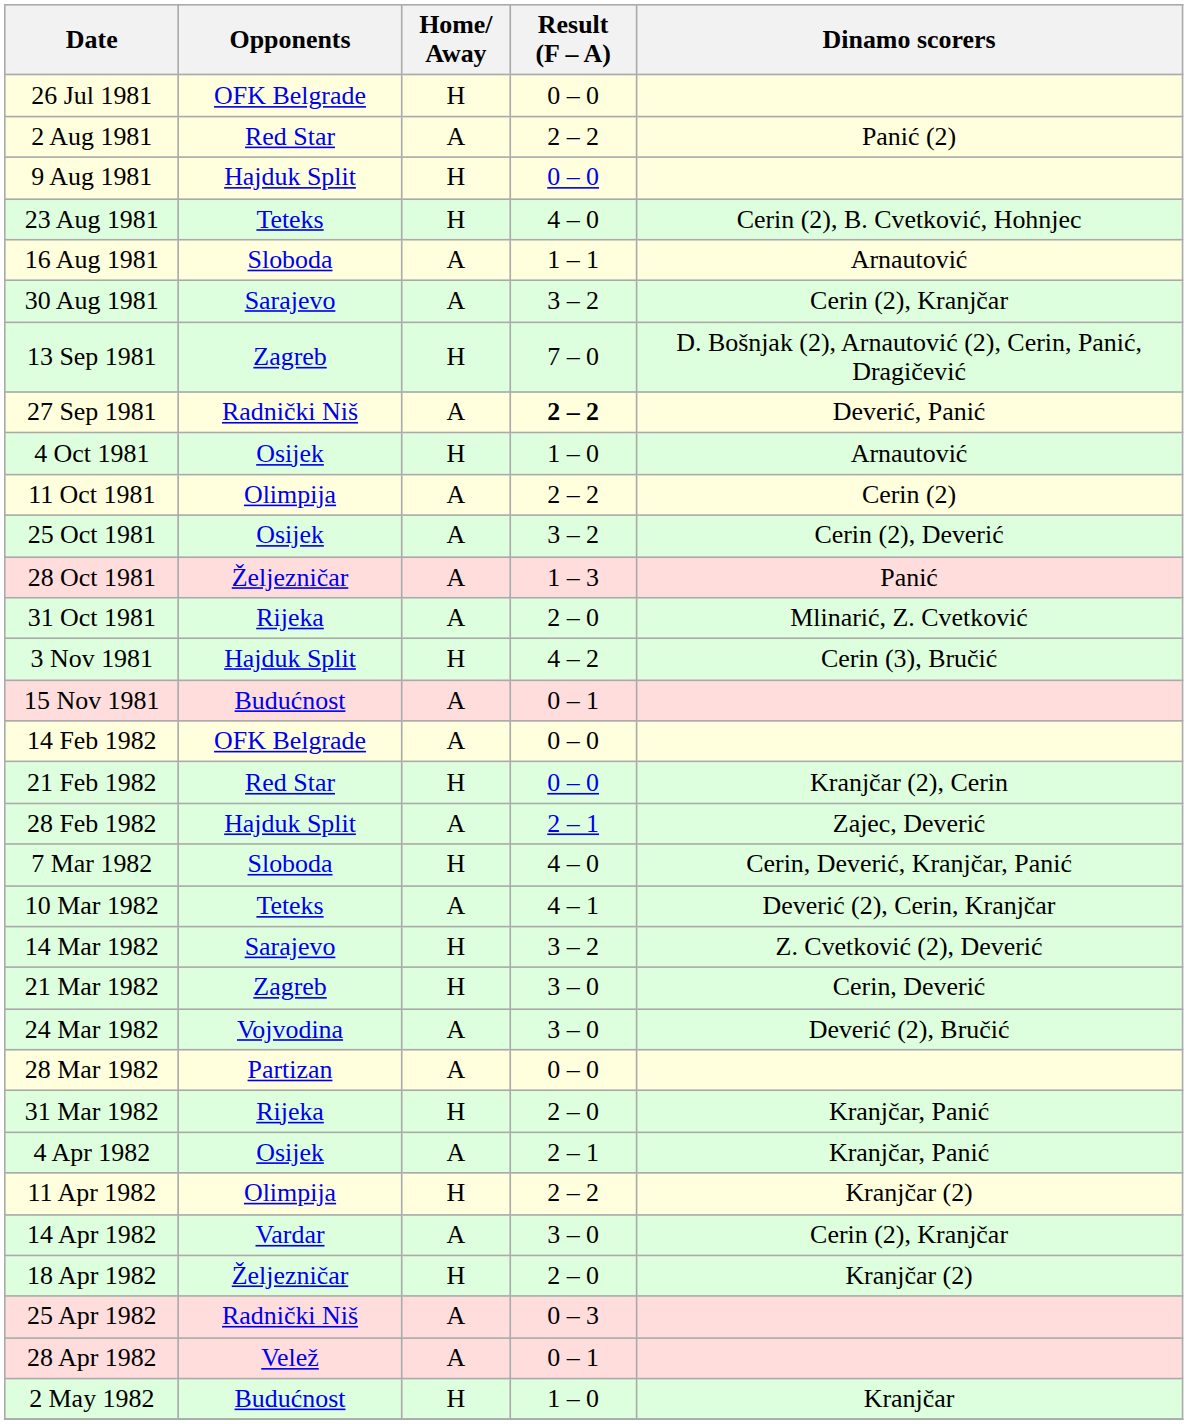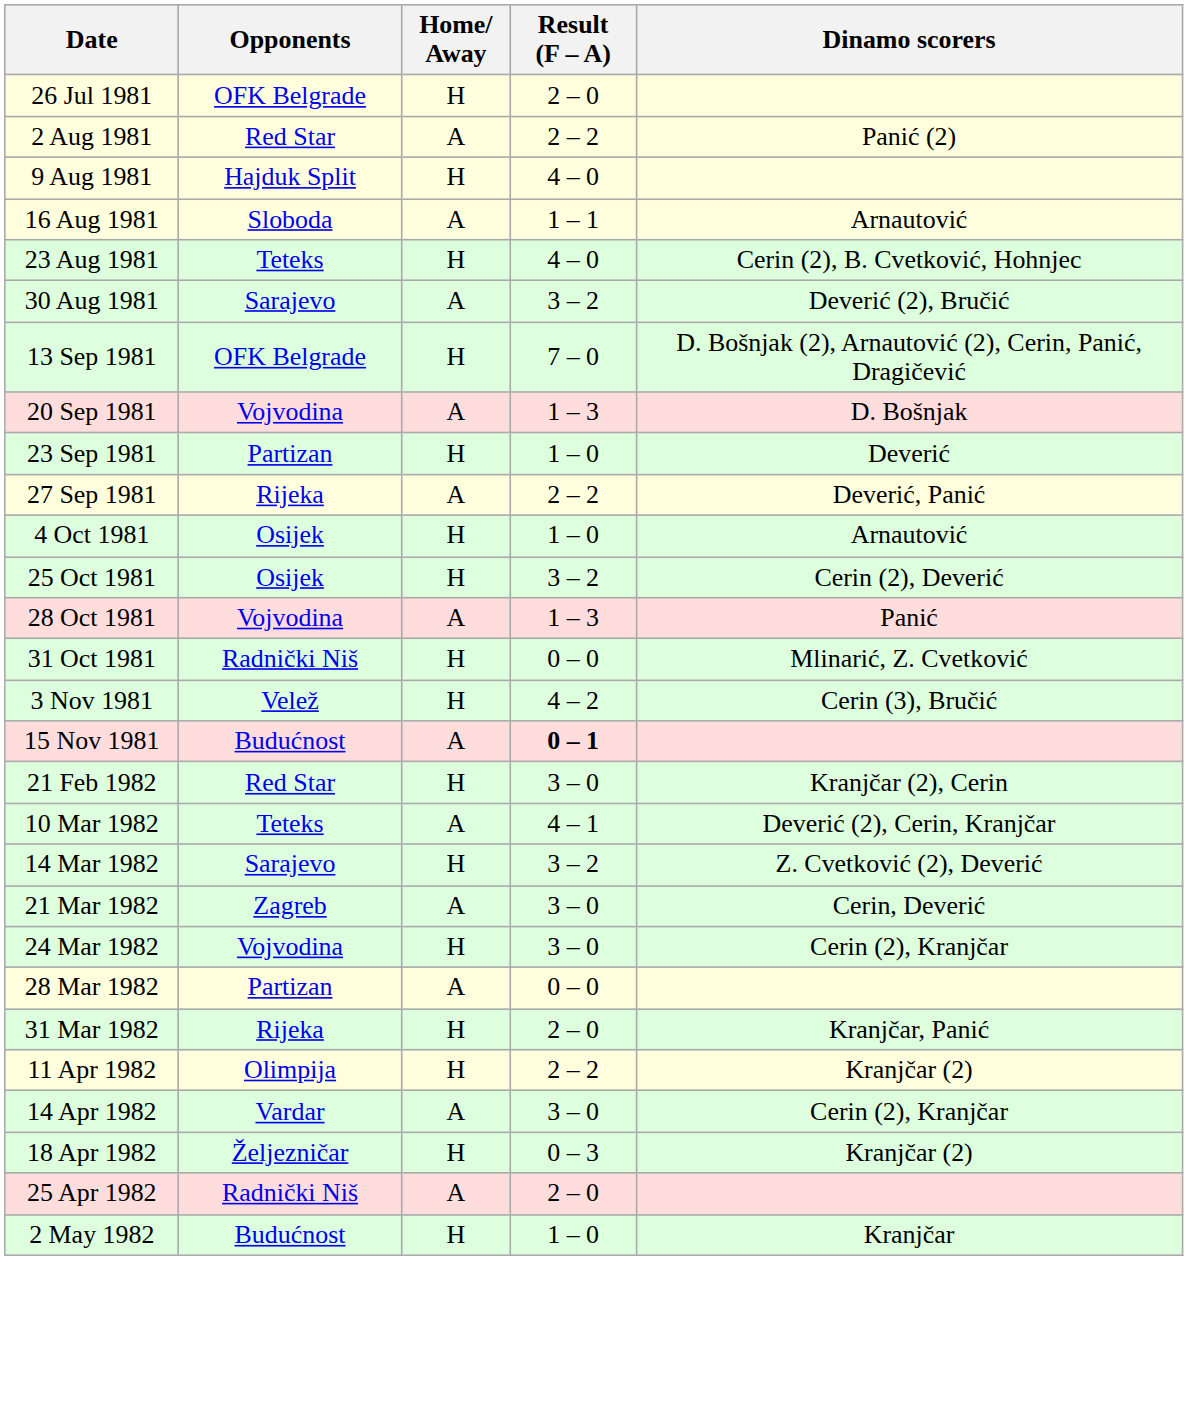26 Jul 1981 | Result (F – A): 0 – 0 -> 2 – 0
9 Aug 1981 | Result (F – A): 0 – 0 -> 4 – 0
rows swapped: 16 Aug 1981 <-> 23 Aug 1981
30 Aug 1981 | Dinamo scorers: Cerin (2), Kranjčar -> Deverić (2), Bručić
13 Sep 1981 | Opponents: Zagreb -> OFK Belgrade
+ row: 20 Sep 1981 | Vojvodina | A | 1 – 3 | D. Bošnjak
+ row: 23 Sep 1981 | Partizan | H | 1 – 0 | Deverić
27 Sep 1981 | Opponents: Radnički Niš -> Rijeka
27 Sep 1981 | Result (F – A): bold -> normal
- row: 11 Oct 1981 | Olimpija | A | 2 – 2 | Cerin (2)
25 Oct 1981 | Home/ Away: A -> H
28 Oct 1981 | Opponents: Željezničar -> Vojvodina
31 Oct 1981 | Opponents: Rijeka -> Radnički Niš
31 Oct 1981 | Home/ Away: A -> H
31 Oct 1981 | Result (F – A): 2 – 0 -> 0 – 0
3 Nov 1981 | Opponents: Hajduk Split -> Velež
15 Nov 1981 | Result (F – A): normal -> bold
- row: 14 Feb 1982 | OFK Belgrade | A | 0 – 0
21 Feb 1982 | Result (F – A): 0 – 0 -> 3 – 0
- row: 28 Feb 1982 | Hajduk Split | A | 2 – 1 | Zajec, Deverić
- row: 7 Mar 1982 | Sloboda | H | 4 – 0 | Cerin, Deverić, Kranjčar, Panić
21 Mar 1982 | Home/ Away: H -> A
24 Mar 1982 | Home/ Away: A -> H
24 Mar 1982 | Dinamo scorers: Deverić (2), Bručić -> Cerin (2), Kranjčar
- row: 4 Apr 1982 | Osijek | A | 2 – 1 | Kranjčar, Panić
18 Apr 1982 | Result (F – A): 2 – 0 -> 0 – 3
25 Apr 1982 | Result (F – A): 0 – 3 -> 2 – 0
- row: 28 Apr 1982 | Velež | A | 0 – 1
